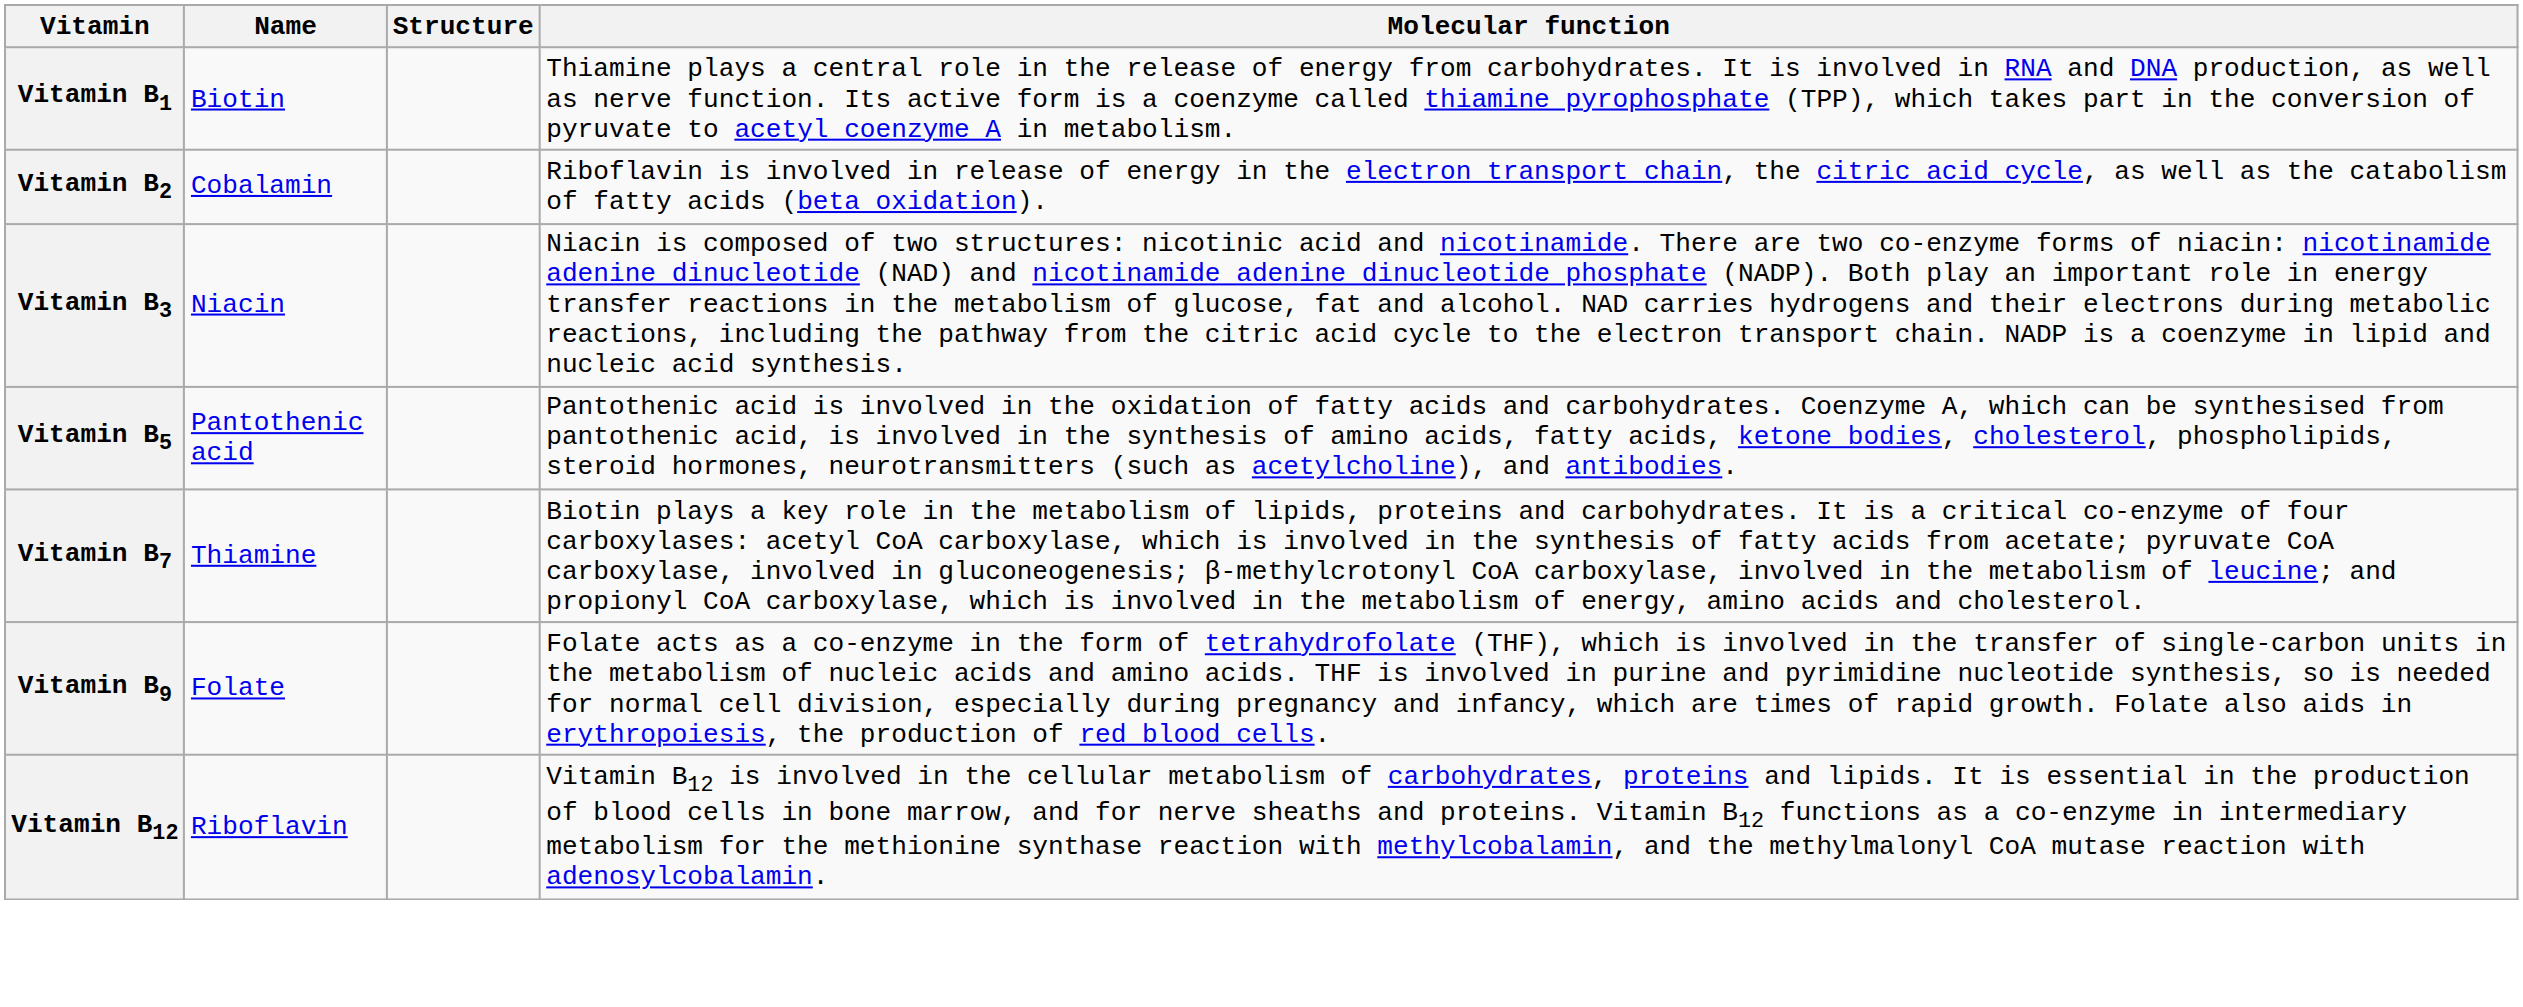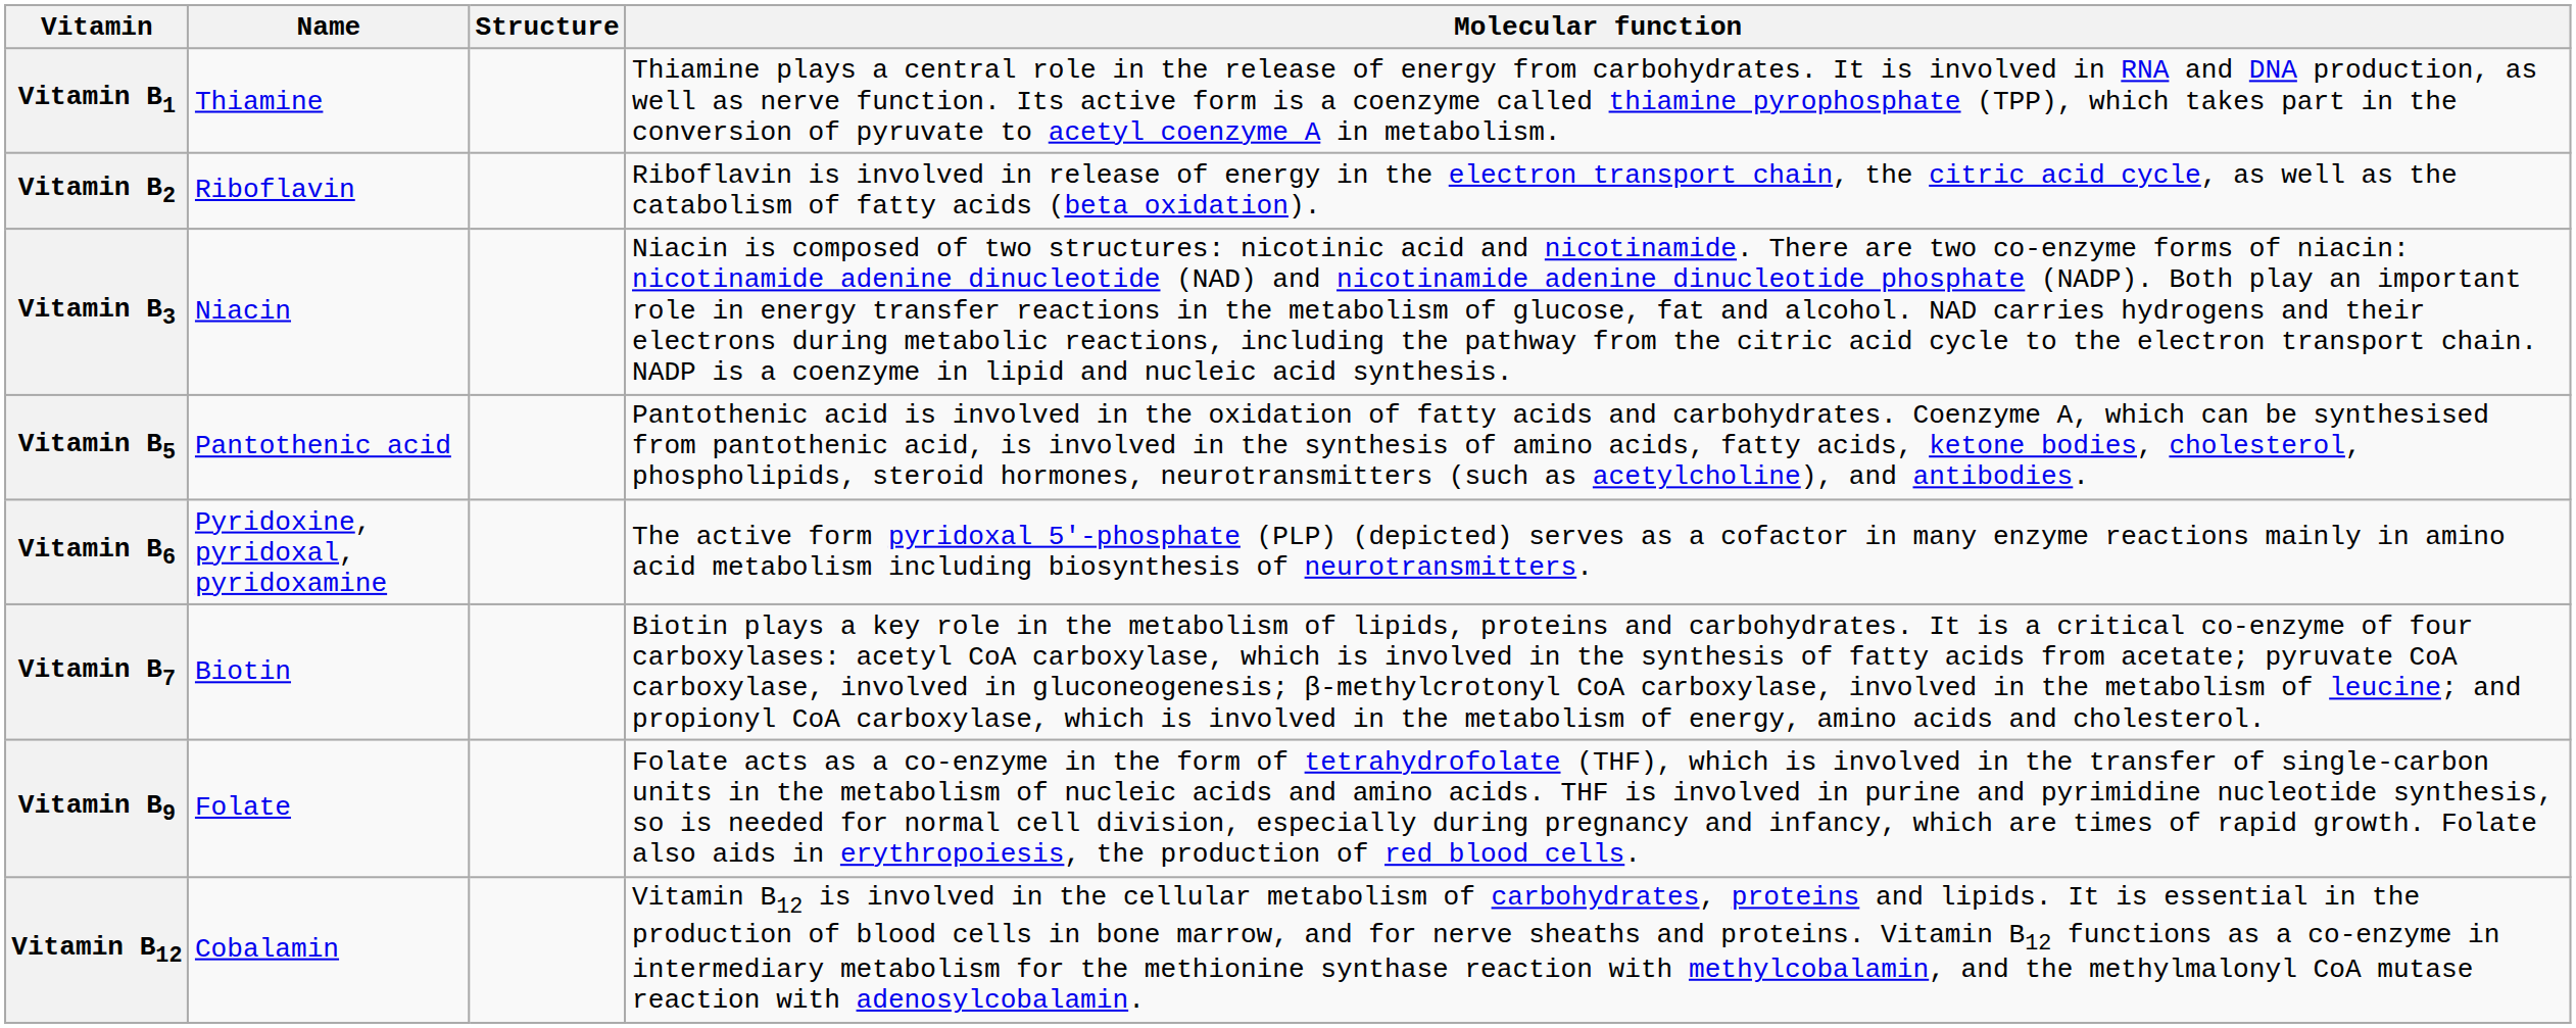Vitamin B1 | Name: Biotin -> Thiamine
Vitamin B2 | Name: Cobalamin -> Riboflavin
+ row: Vitamin B6 | Pyridoxine, pyridoxal, pyridoxamine | The active form pyridoxal 5'-phosphate (PLP) (depicted) serves as a cofactor in many enzyme reactions mainly in amino acid metabolism including biosynthesis of neurotransmitters.
Vitamin B7 | Name: Thiamine -> Biotin
Vitamin B12 | Name: Riboflavin -> Cobalamin
